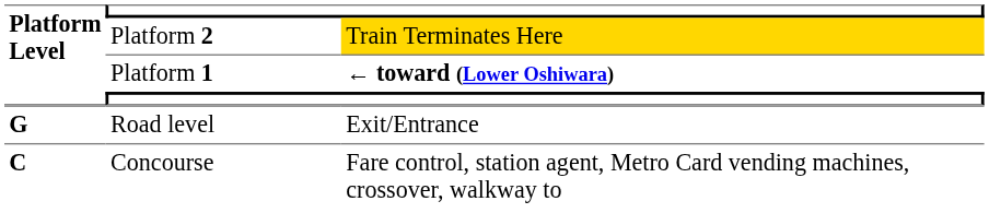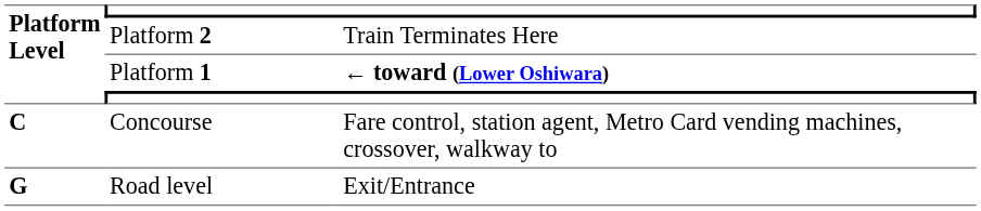Platform 2 | column 3: gold background -> no background
rows swapped: Concourse <-> Road level
